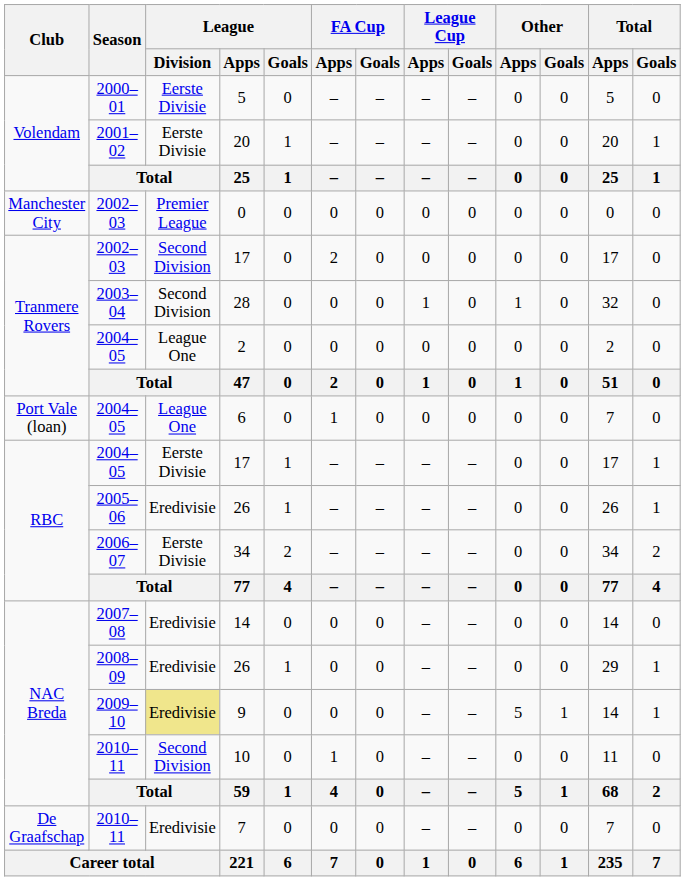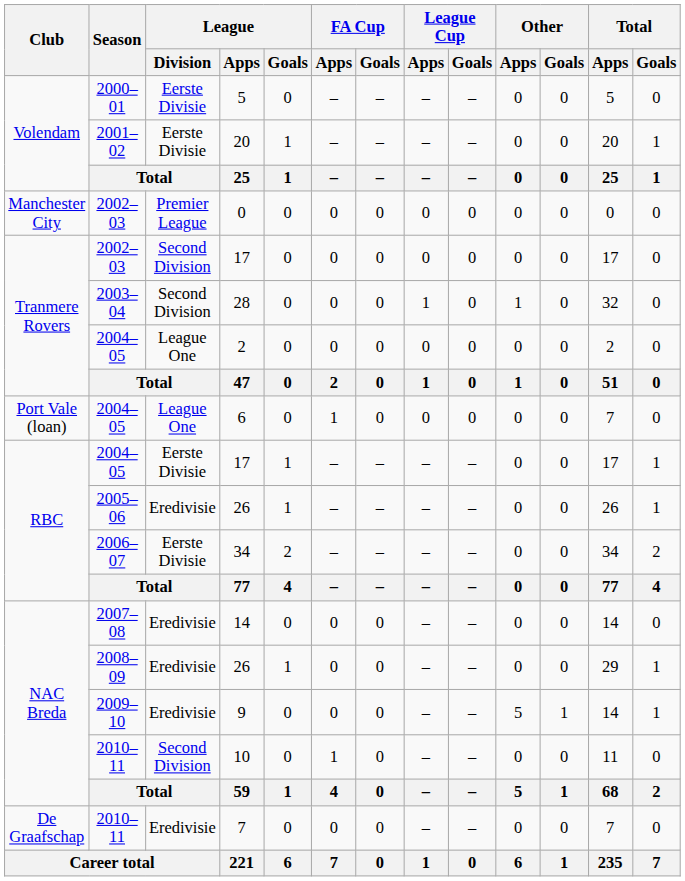2002–03 / 17 | FA Cup / Apps: 2 -> 0
9 | League / Division: khaki background -> no background
